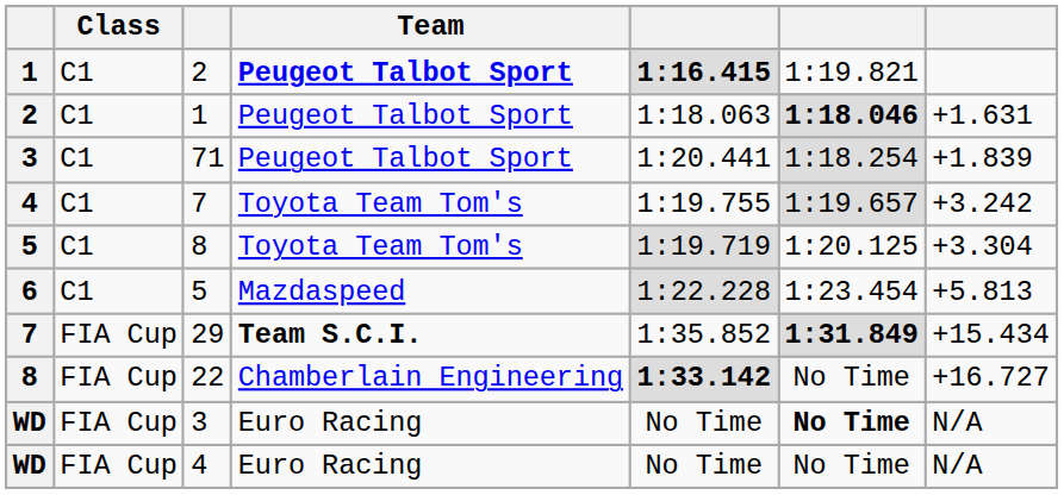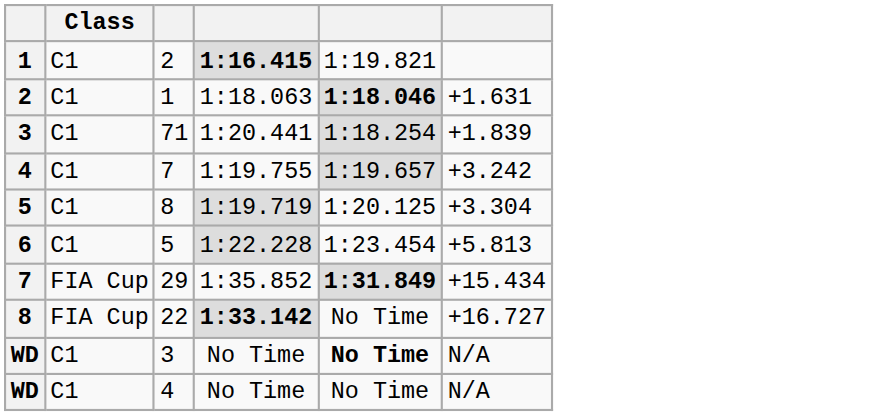- column: Team | Peugeot Talbot Sport | Peugeot Talbot Sport | Peugeot Talbot Sport | Toyota Team Tom's | Toyota Team Tom's | Mazdaspeed | Team S.C.I. | Chamberlain Engineering | Euro Racing | Euro Racing
WD / 3 | Class: FIA Cup -> C1
WD / 4 | Class: FIA Cup -> C1
